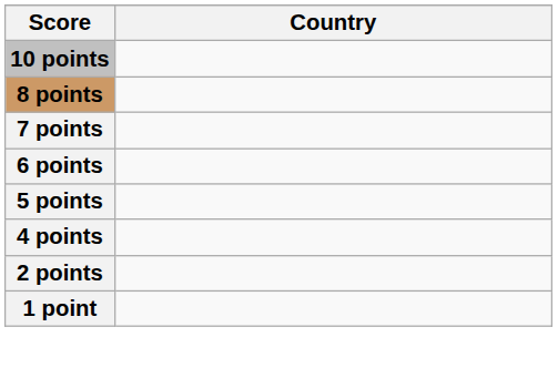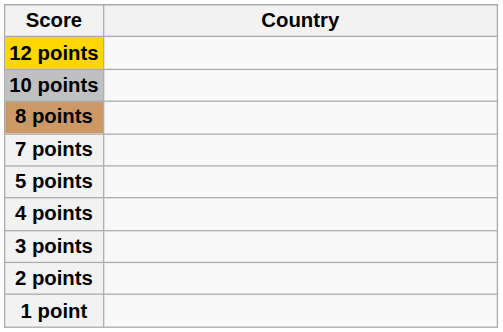+ row: 12 points
- row: 6 points
+ row: 3 points
